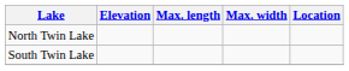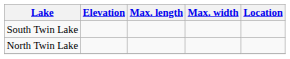rows swapped: South Twin Lake <-> North Twin Lake
